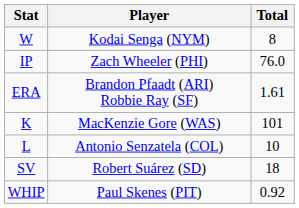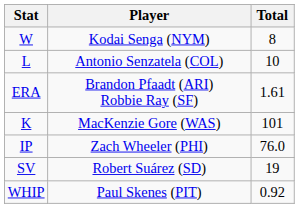rows swapped: L <-> IP
SV | Total: 18 -> 19
